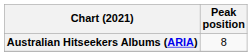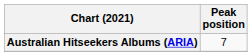Australian Hitseekers Albums (ARIA) | Peak position: 8 -> 7
